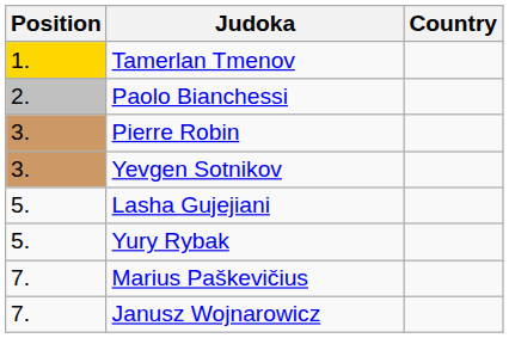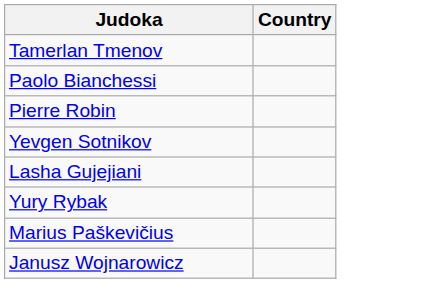- column: Position | 1. | 2. | 3. | 3. | 5. | 5. | 7. | 7.
